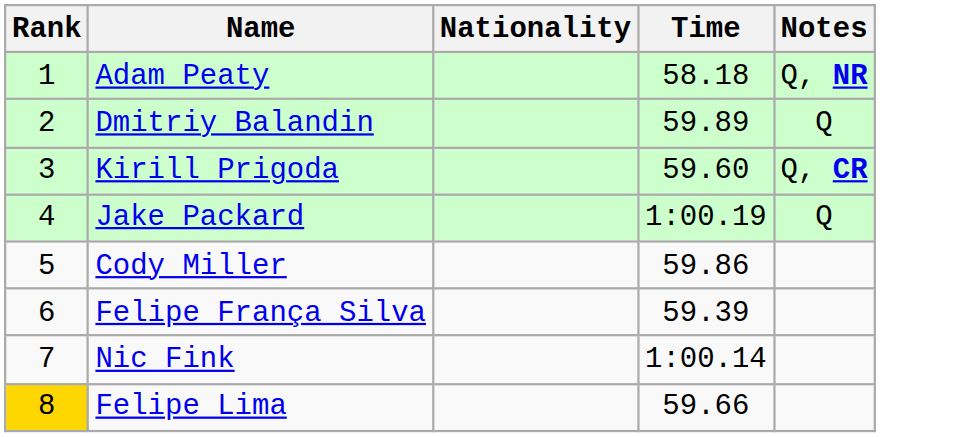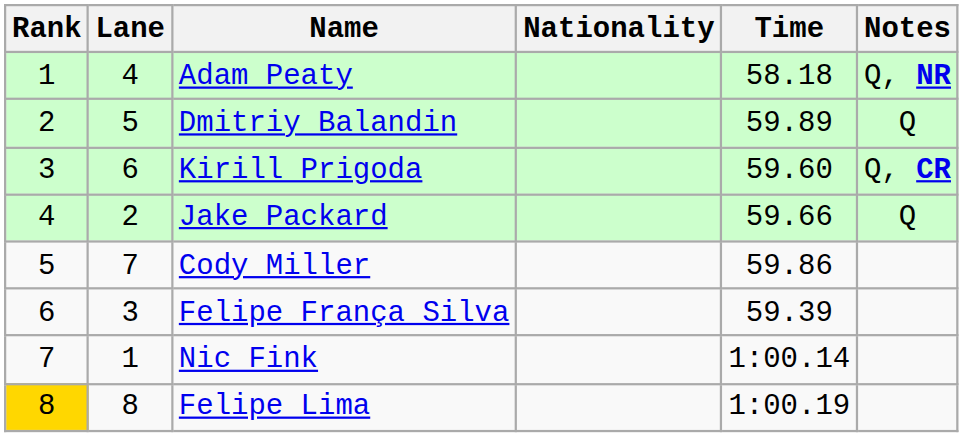+ column: Lane | 4 | 5 | 6 | 2 | 7 | 3 | 1 | 8
Jake Packard | Time: 1:00.19 -> 59.66
Felipe Lima | Time: 59.66 -> 1:00.19
